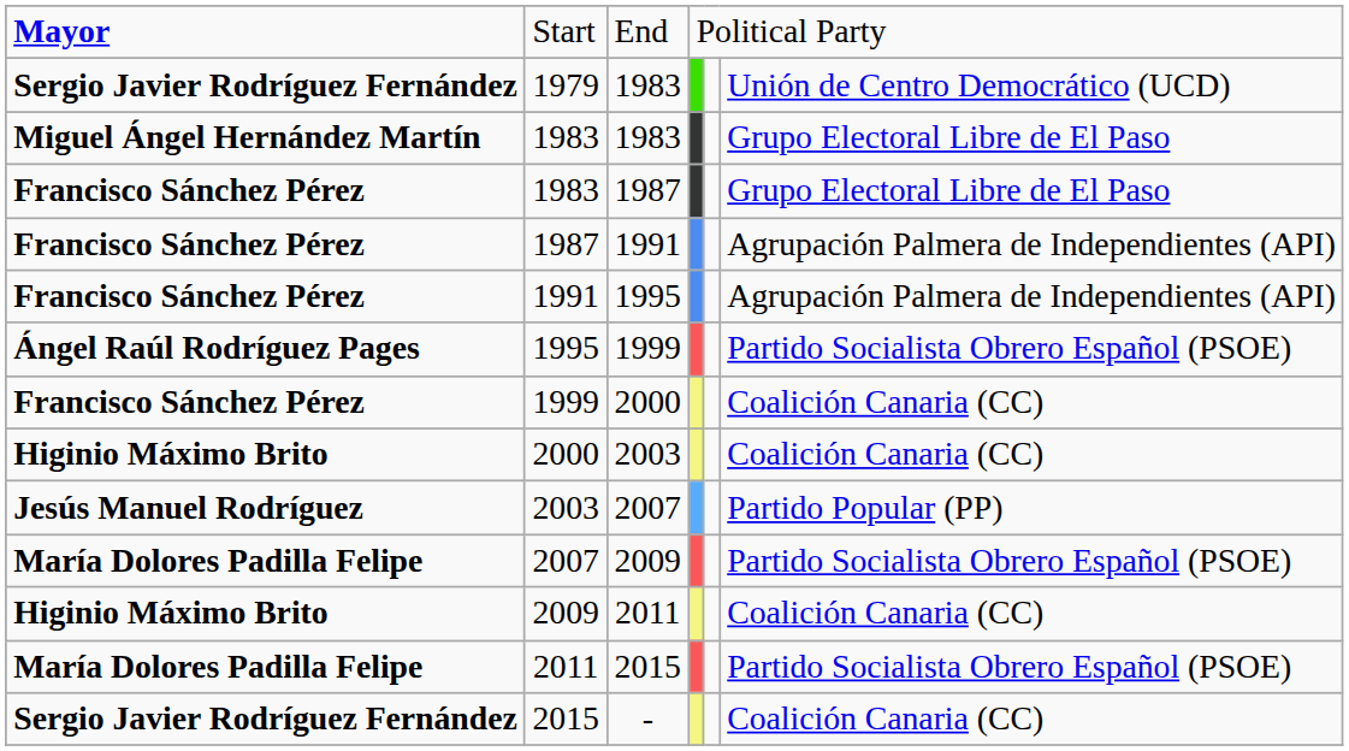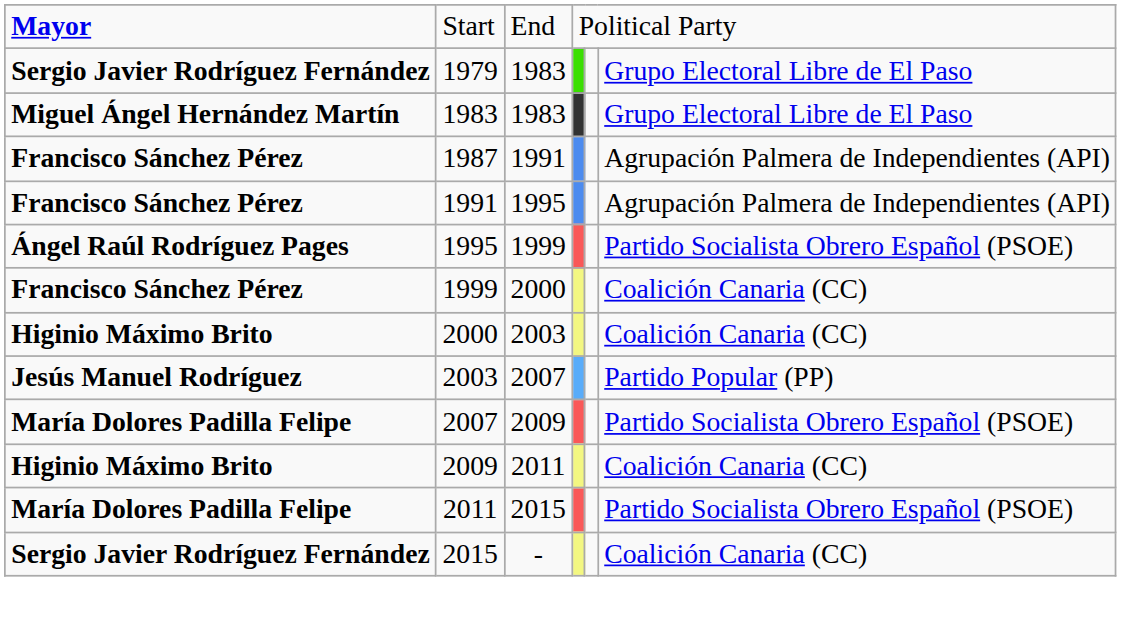1979 | column 6: Unión de Centro Democrático (UCD) -> Grupo Electoral Libre de El Paso
- row: Francisco Sánchez Pérez | 1983 | 1987 | Grupo Electoral Libre de El Paso
